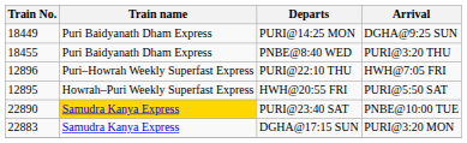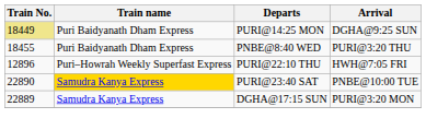PURI@14:25 MON | Train No.: no background -> khaki background
- row: 12895 | Howrah–Puri Weekly Superfast Express | HWH@20:55 FRI | PURI@5:50 SAT
DGHA@17:15 SUN | Train No.: 22883 -> 22889
